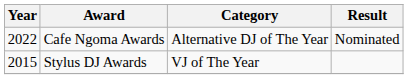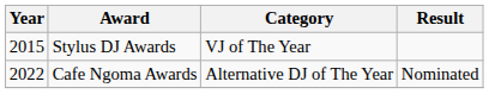rows swapped: Stylus DJ Awards <-> Cafe Ngoma Awards
